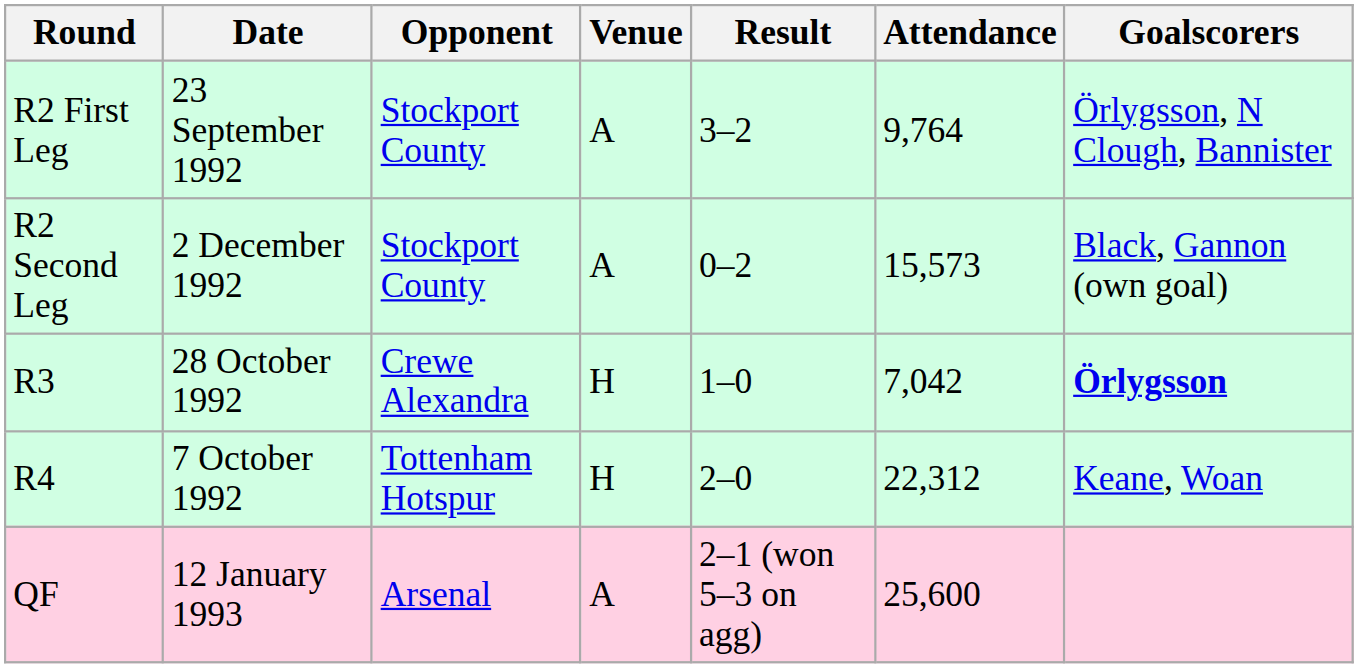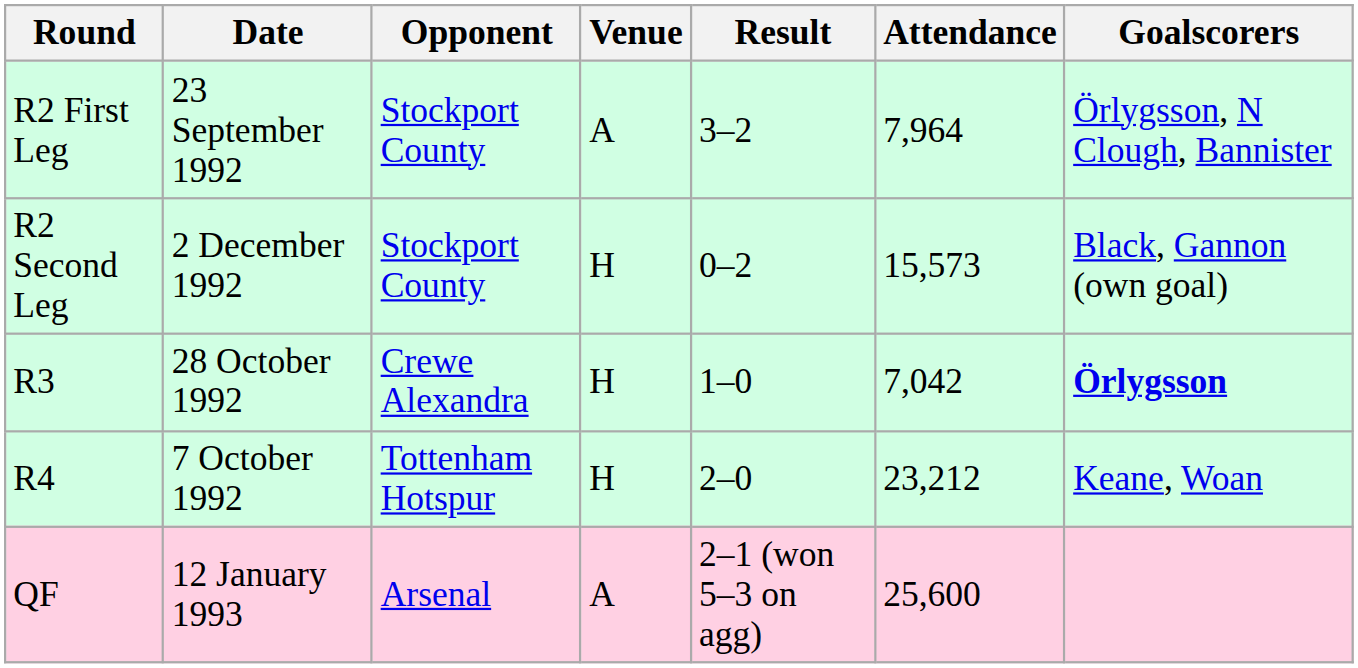R2 First Leg | Attendance: 9,764 -> 7,964
R2 Second Leg | Venue: A -> H
R4 | Attendance: 22,312 -> 23,212
